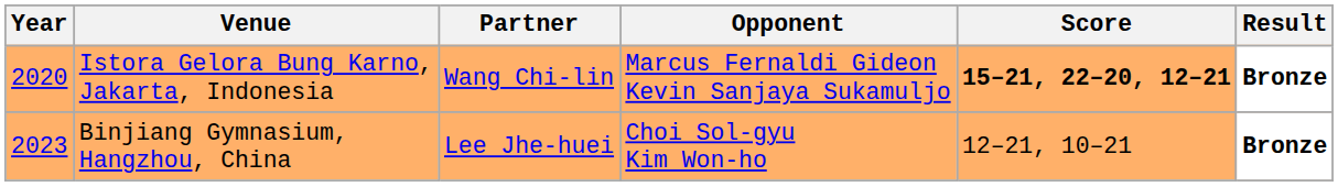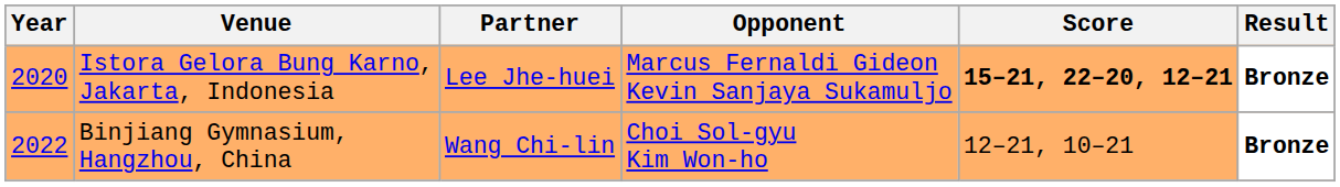Istora Gelora Bung Karno, Jakarta, Indonesia | Partner: Wang Chi-lin -> Lee Jhe-huei
Binjiang Gymnasium, Hangzhou, China | Year: 2023 -> 2022
Binjiang Gymnasium, Hangzhou, China | Partner: Lee Jhe-huei -> Wang Chi-lin
